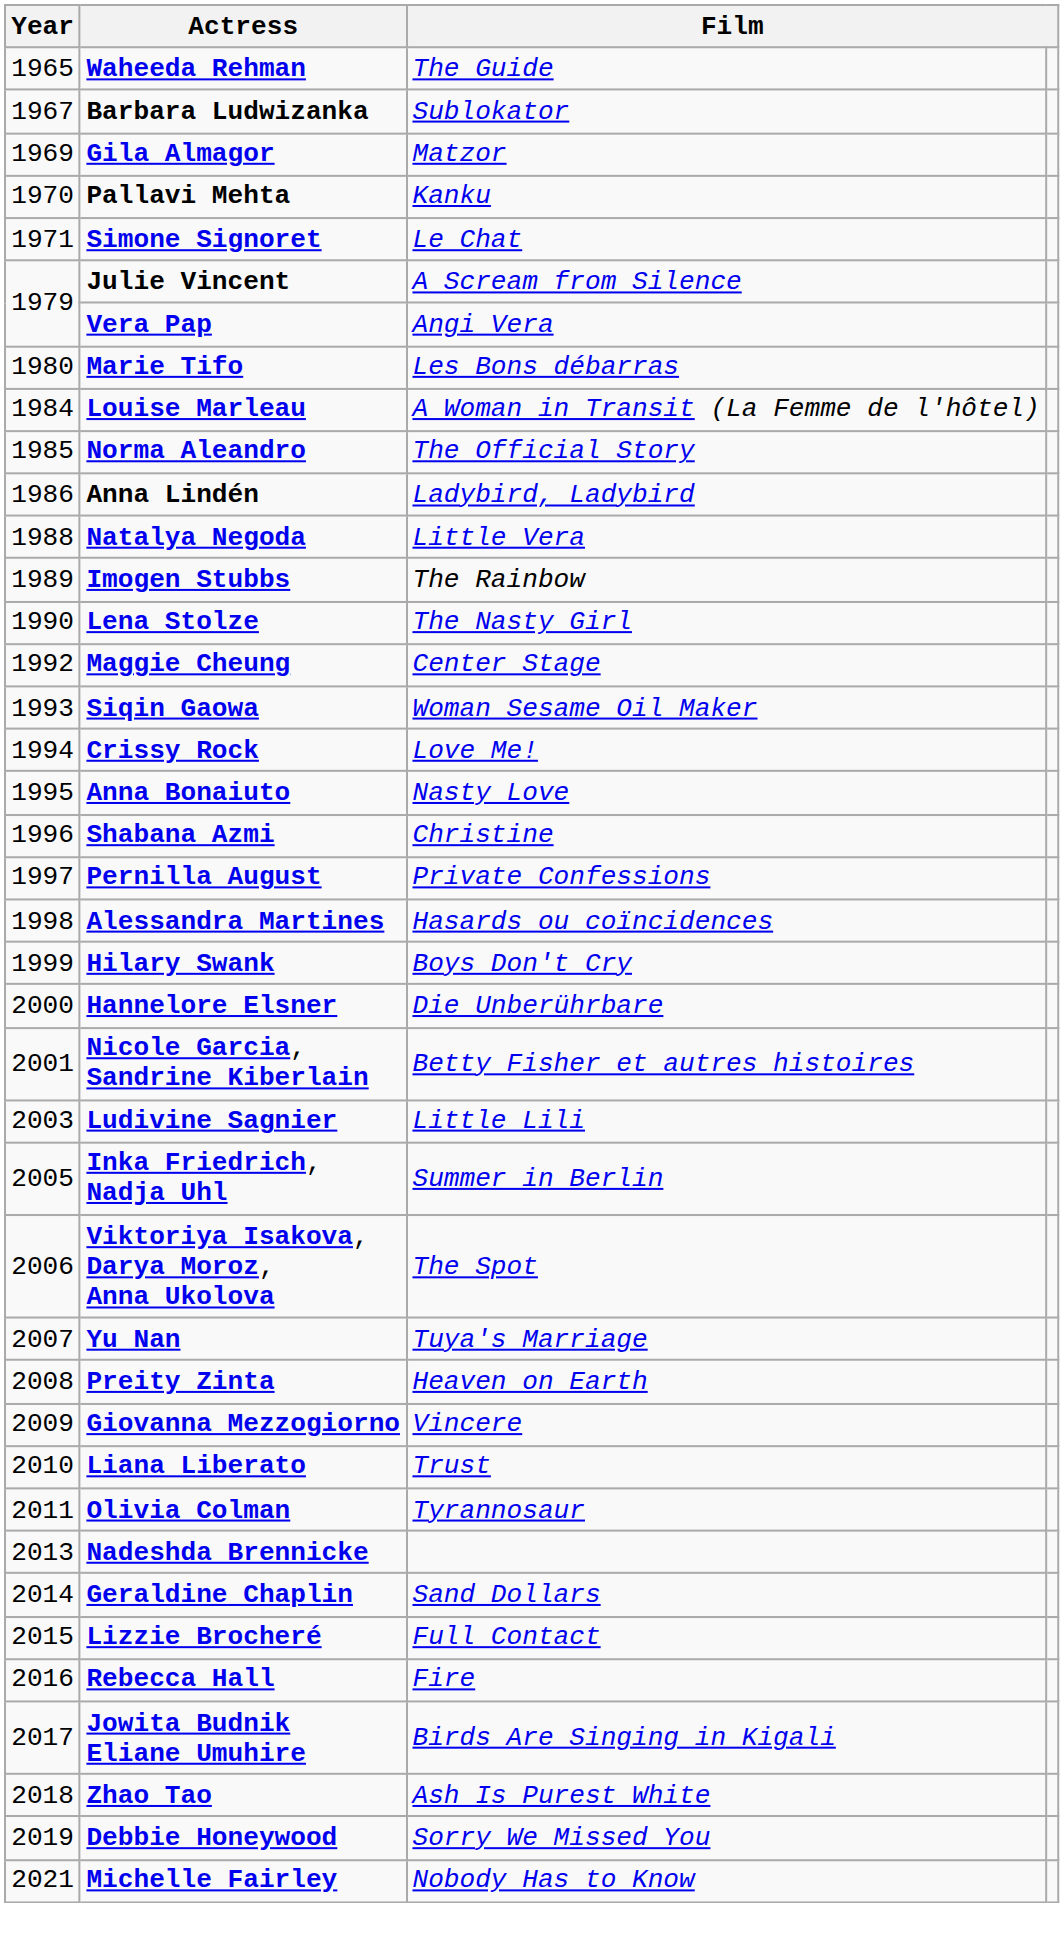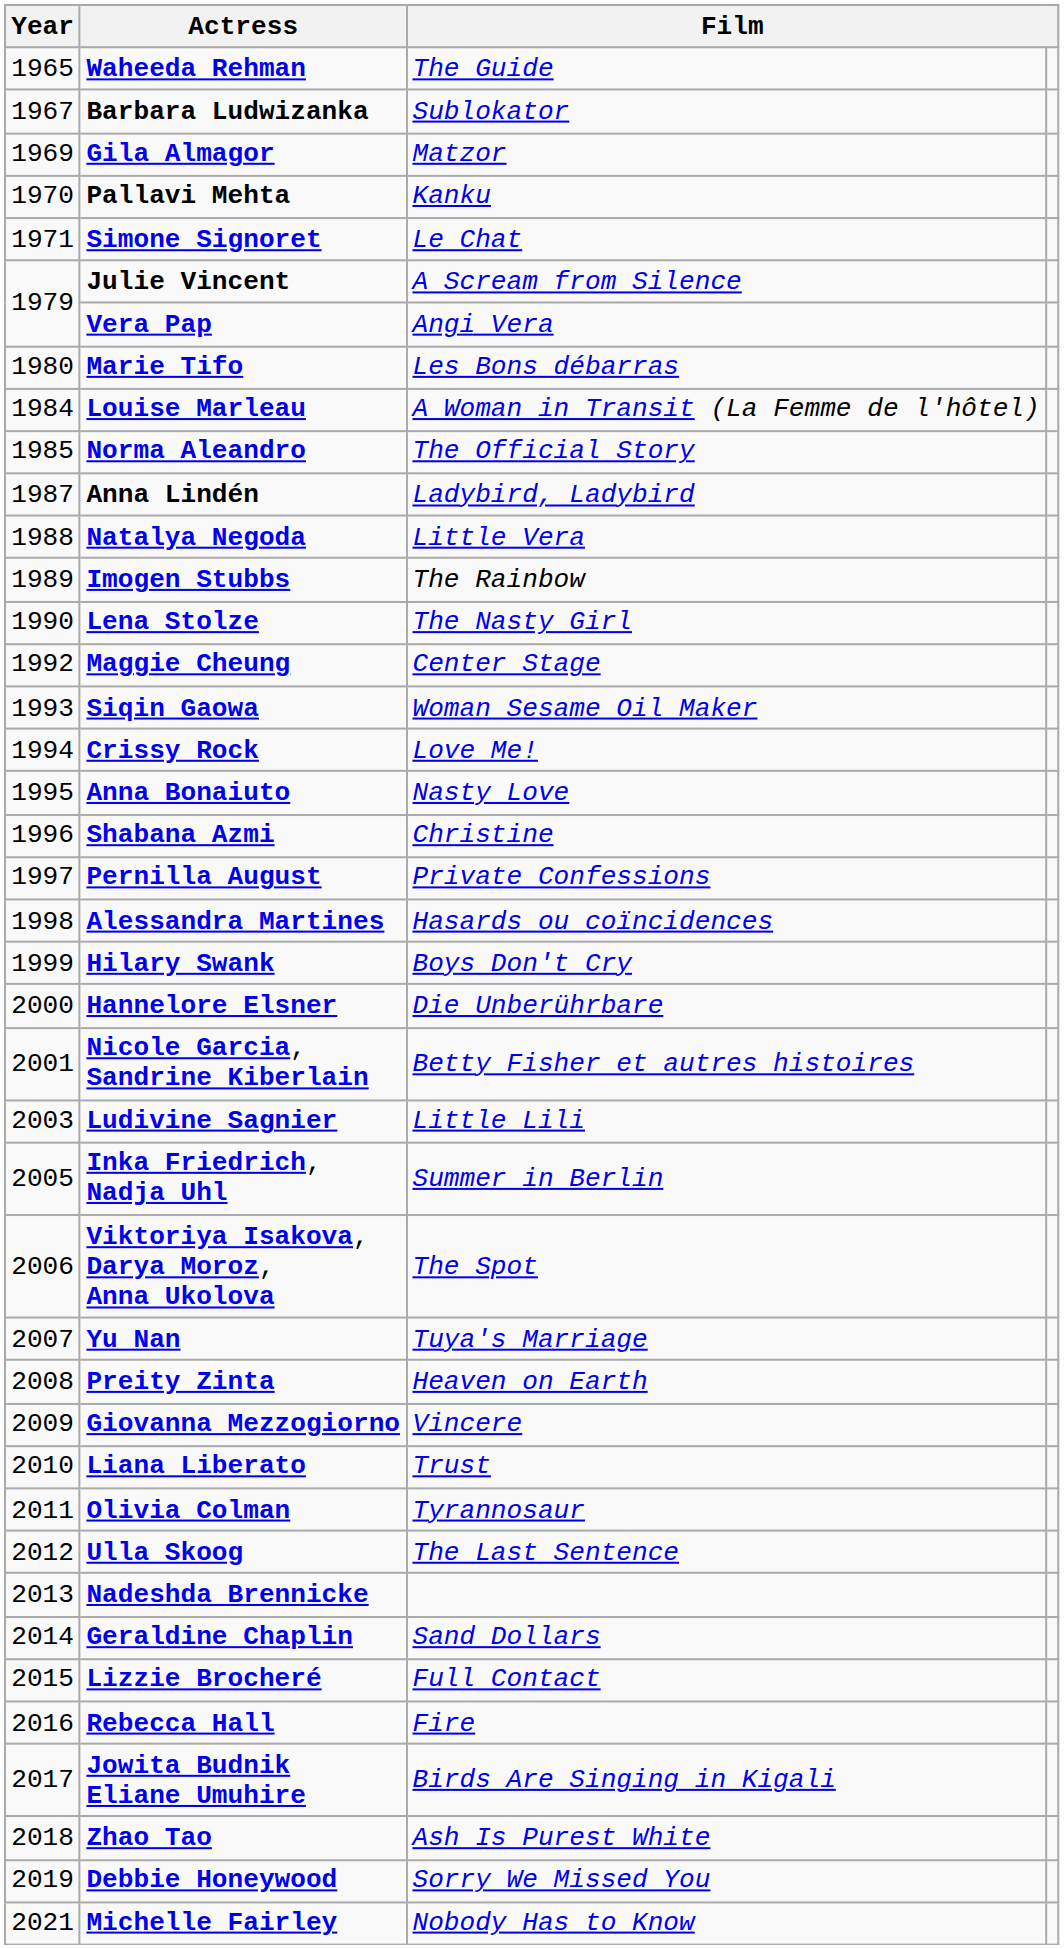Anna Lindén | Year: 1986 -> 1987
+ row: 2012 | Ulla Skoog | The Last Sentence
